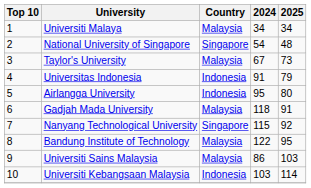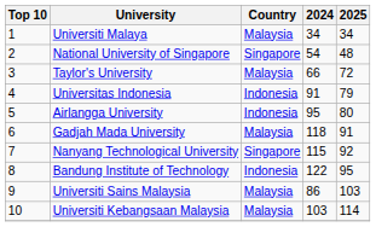Taylor's University | 2024: 67 -> 66
Taylor's University | 2025: 73 -> 72
Bandung Institute of Technology | Country: Malaysia -> Indonesia
Universiti Kebangsaan Malaysia | Country: Indonesia -> Malaysia
